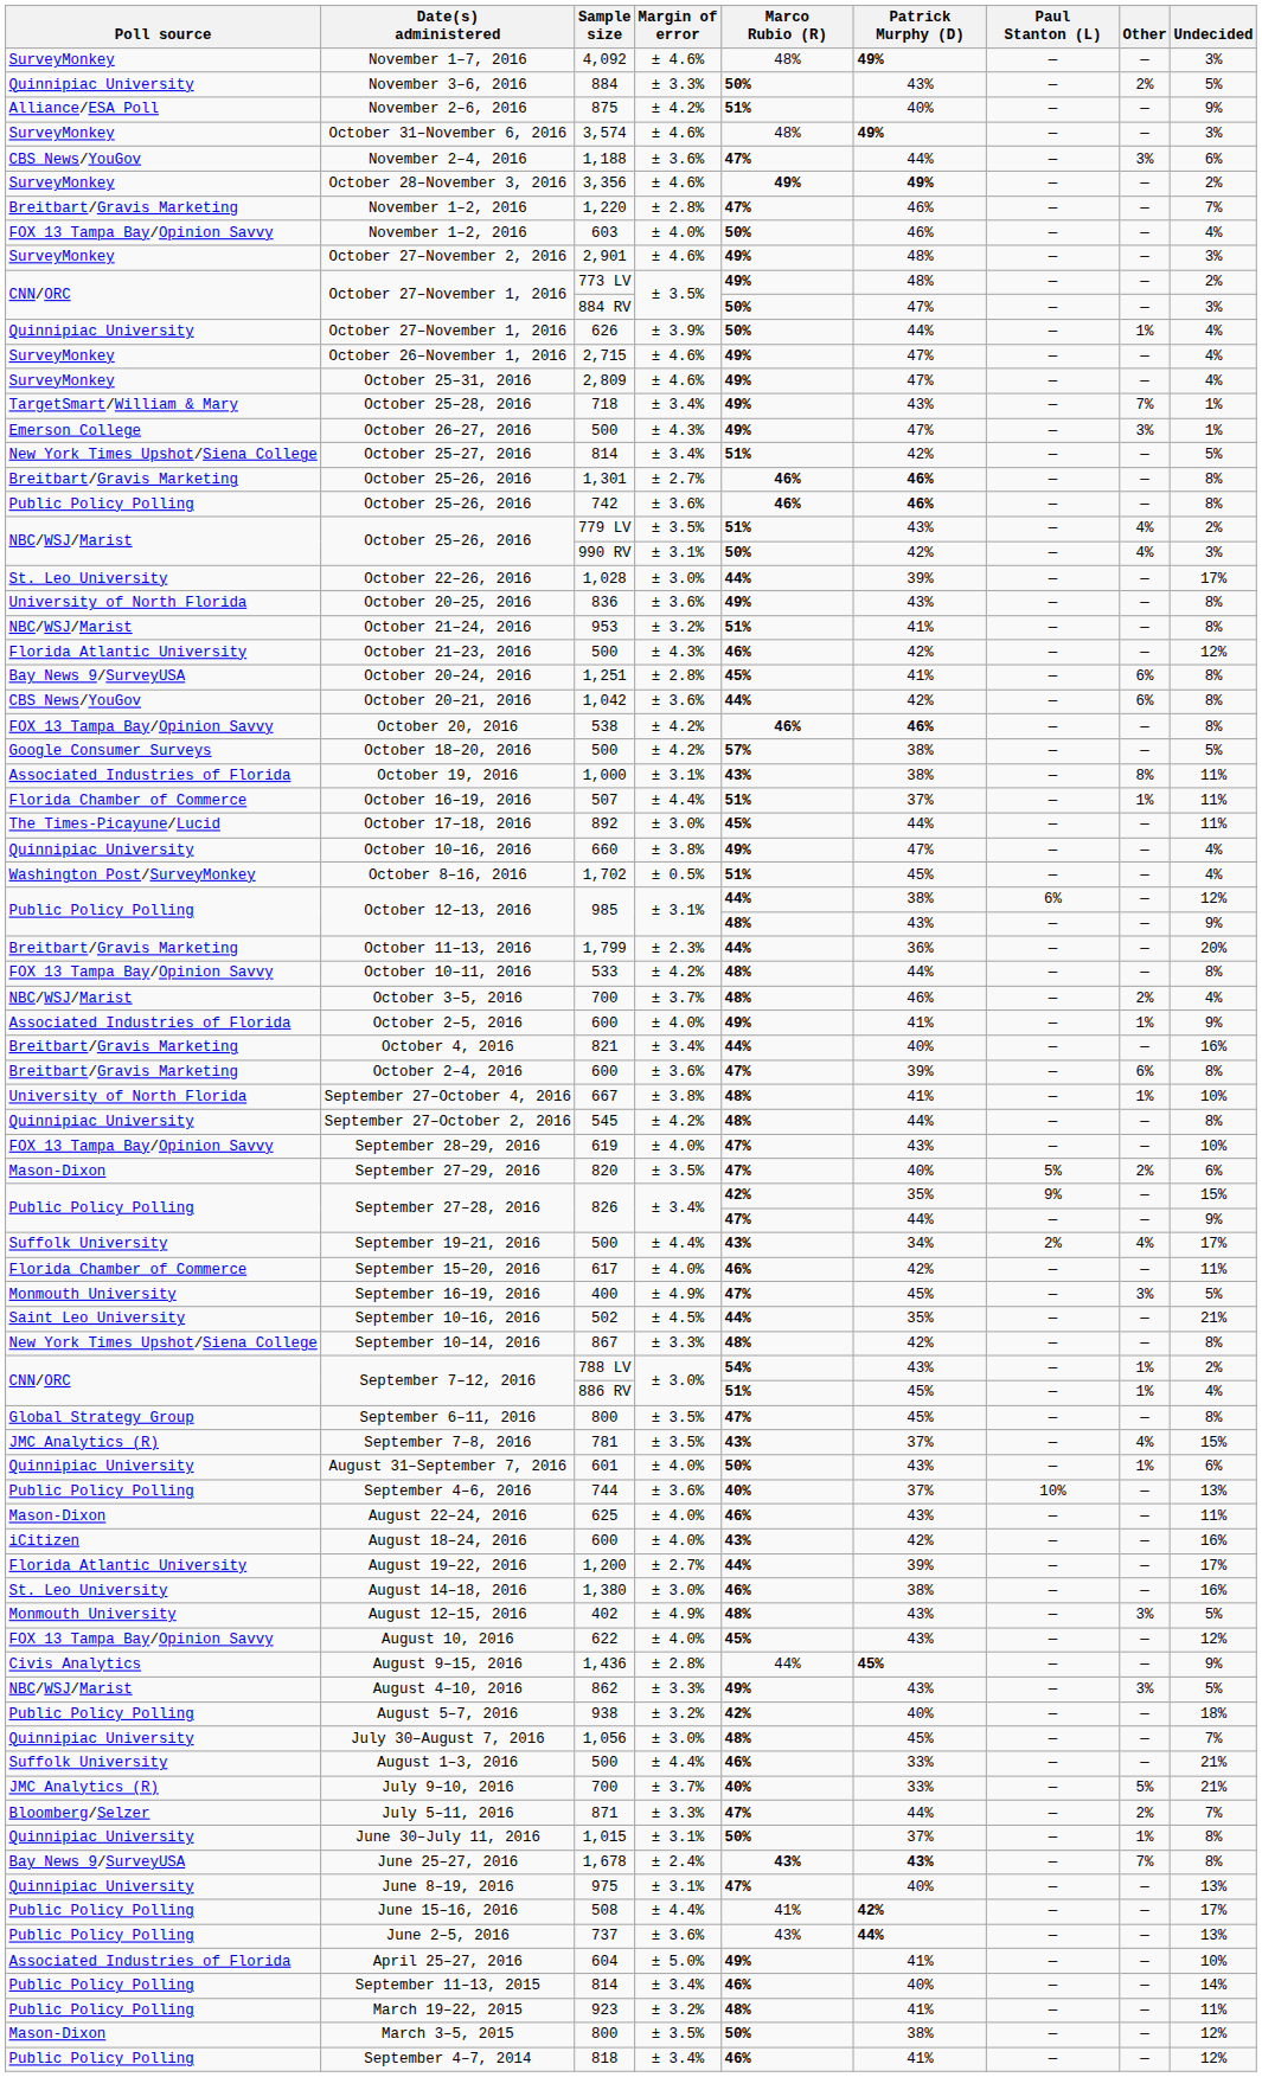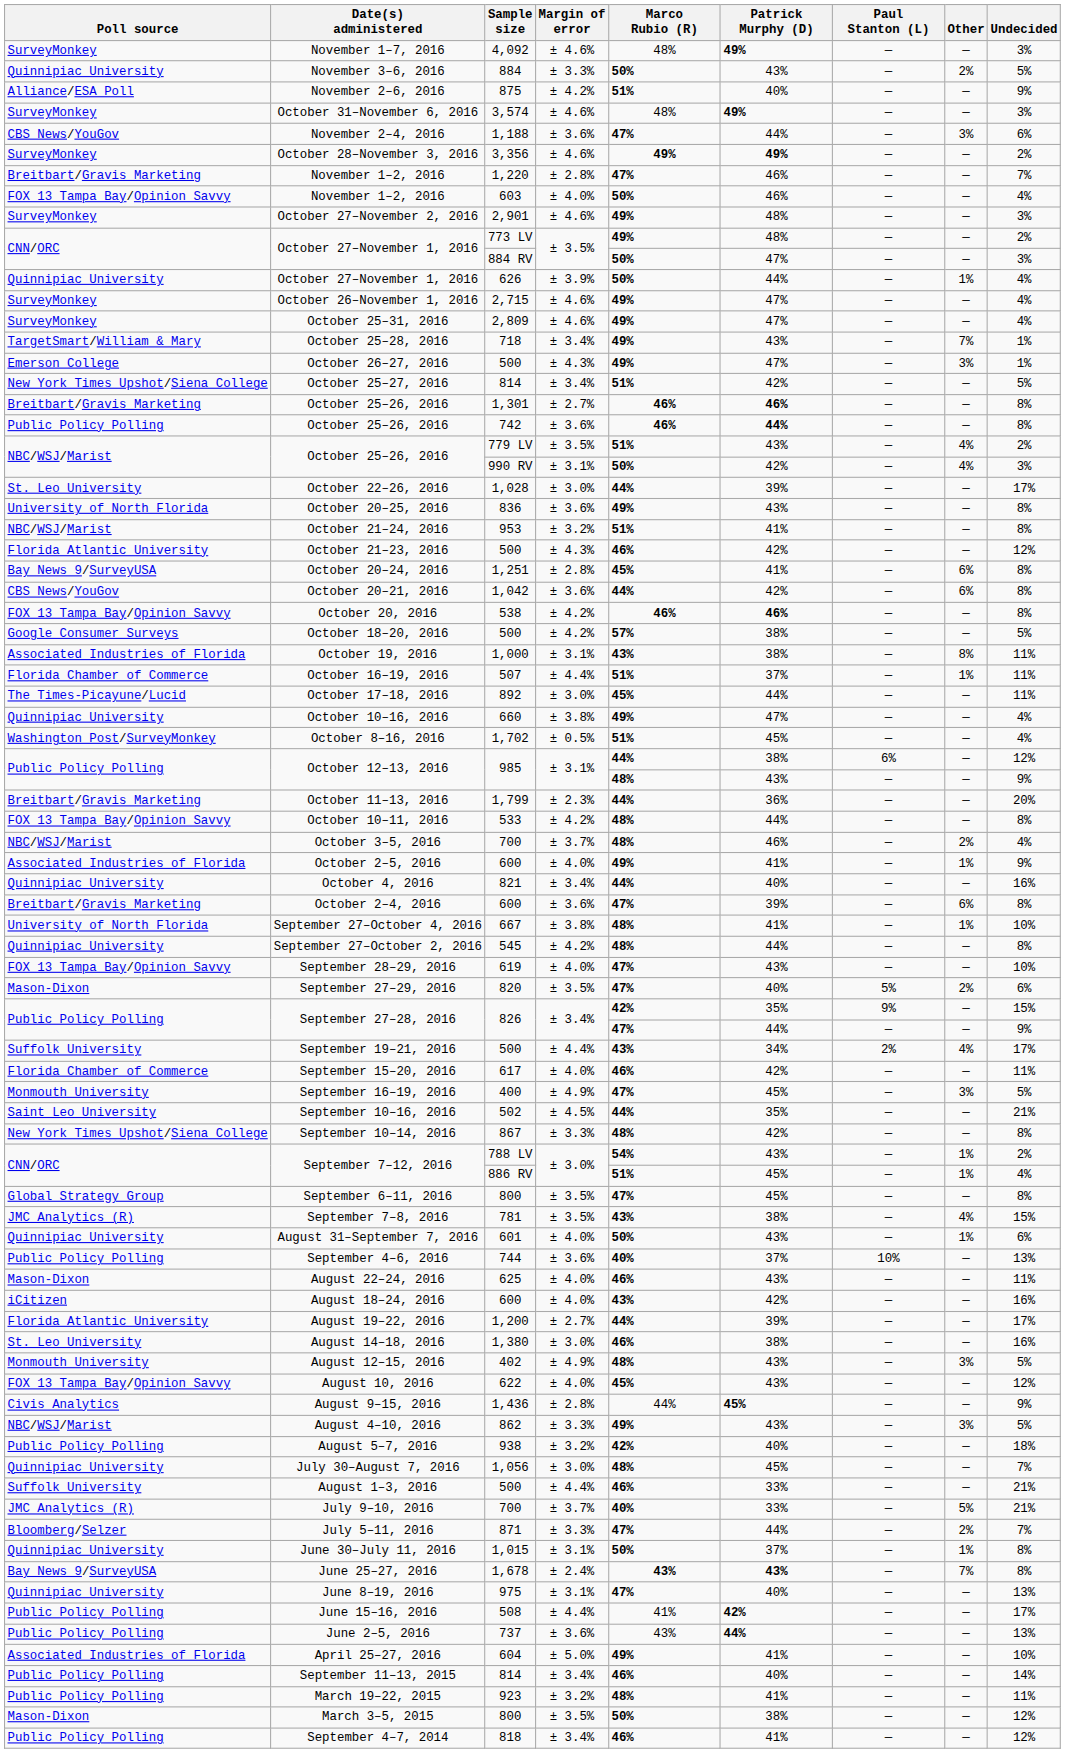October 25–26, 2016 / 742 | Patrick Murphy (D): 46% -> 44%
October 4, 2016 | Poll source: Breitbart/Gravis Marketing -> Quinnipiac University
September 7–8, 2016 | Patrick Murphy (D): 37% -> 38%
